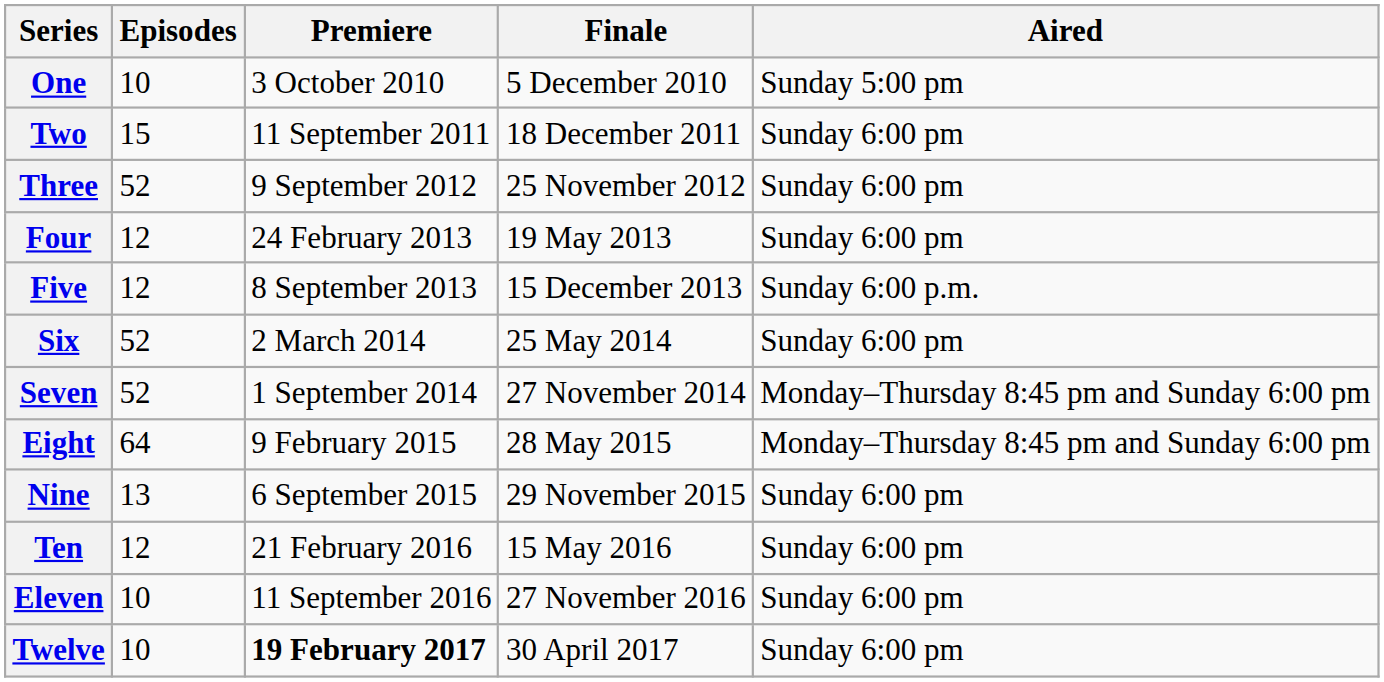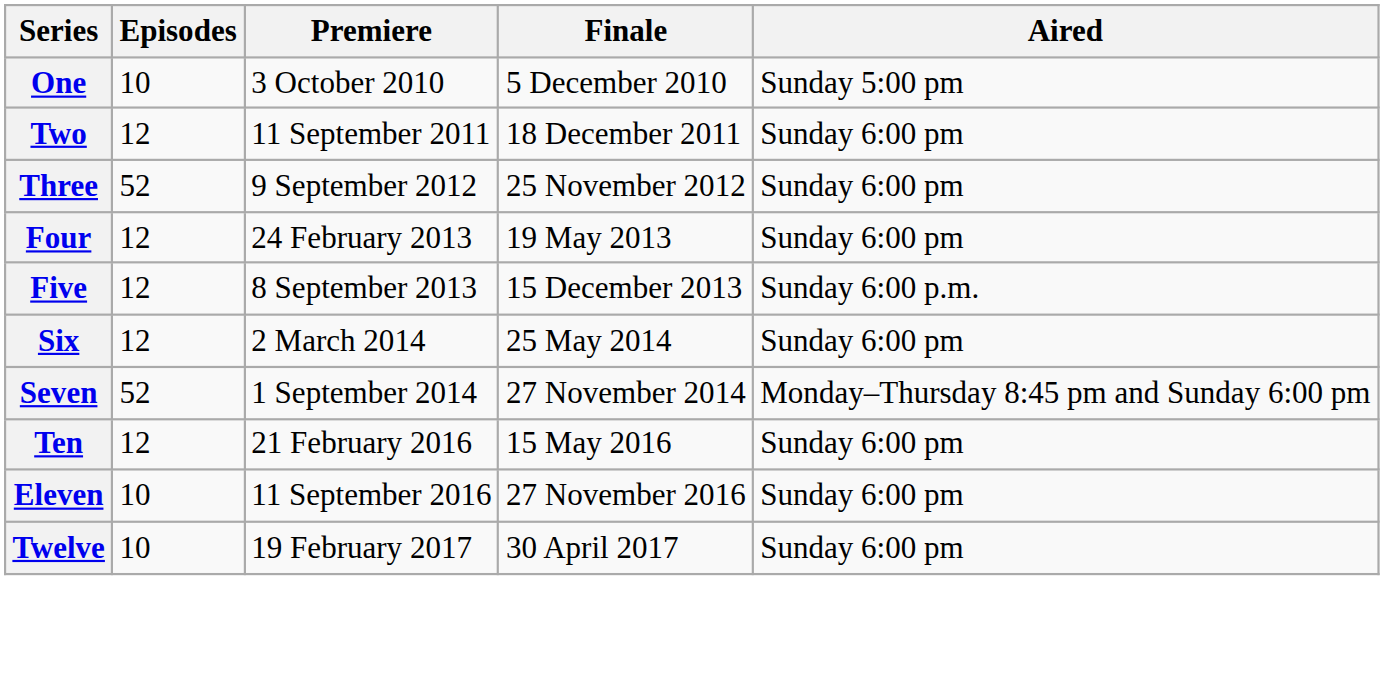Two | Episodes: 15 -> 12
Six | Episodes: 52 -> 12
- row: Eight | 64 | 9 February 2015 | 28 May 2015 | Monday–Thursday 8:45 pm and Sunday 6:00 pm
- row: Nine | 13 | 6 September 2015 | 29 November 2015 | Sunday 6:00 pm
Twelve | Premiere: bold -> normal
